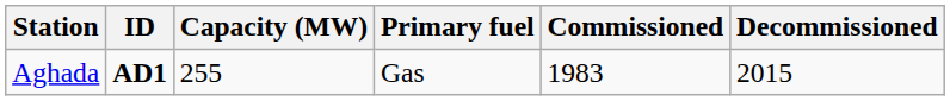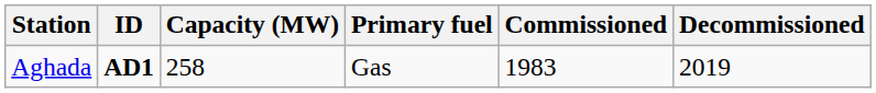Aghada | Capacity (MW): 255 -> 258
Aghada | Decommissioned: 2015 -> 2019
